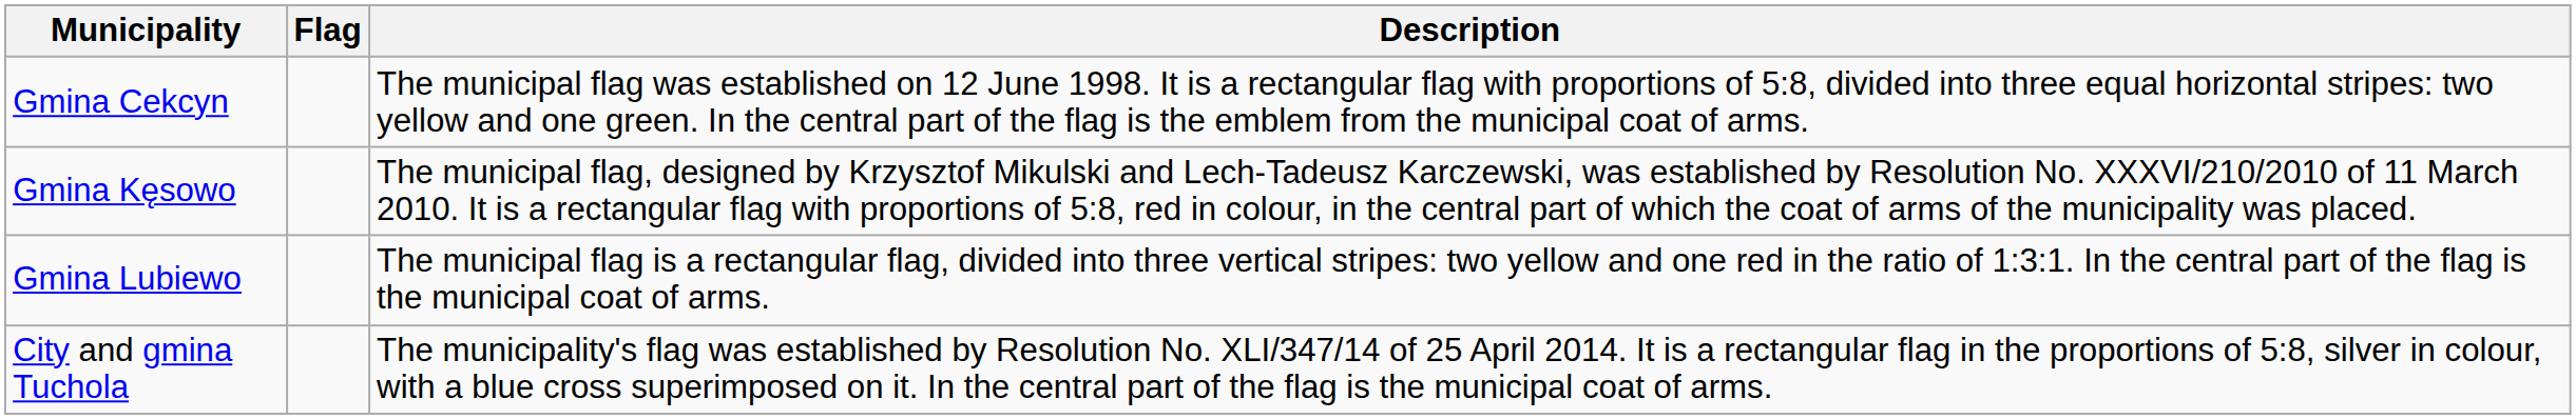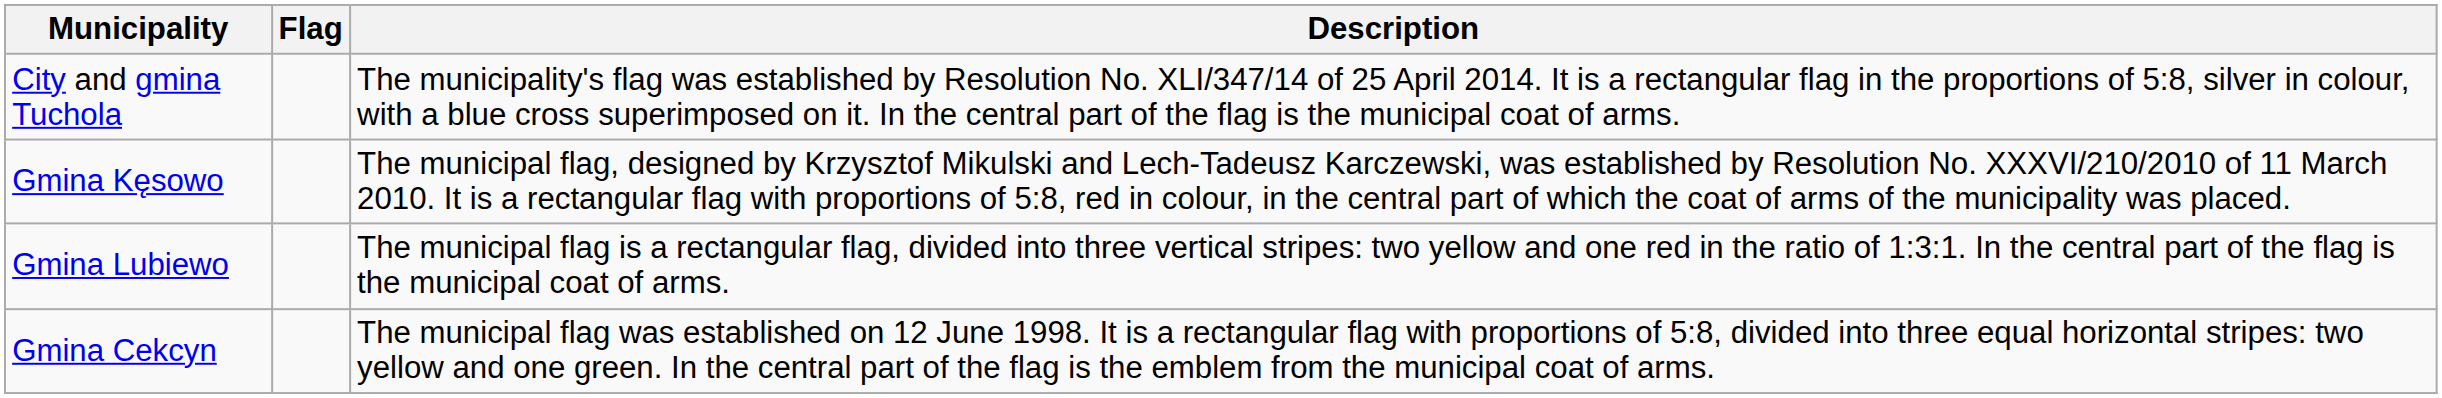rows swapped: Gmina Cekcyn <-> City and gmina Tuchola
